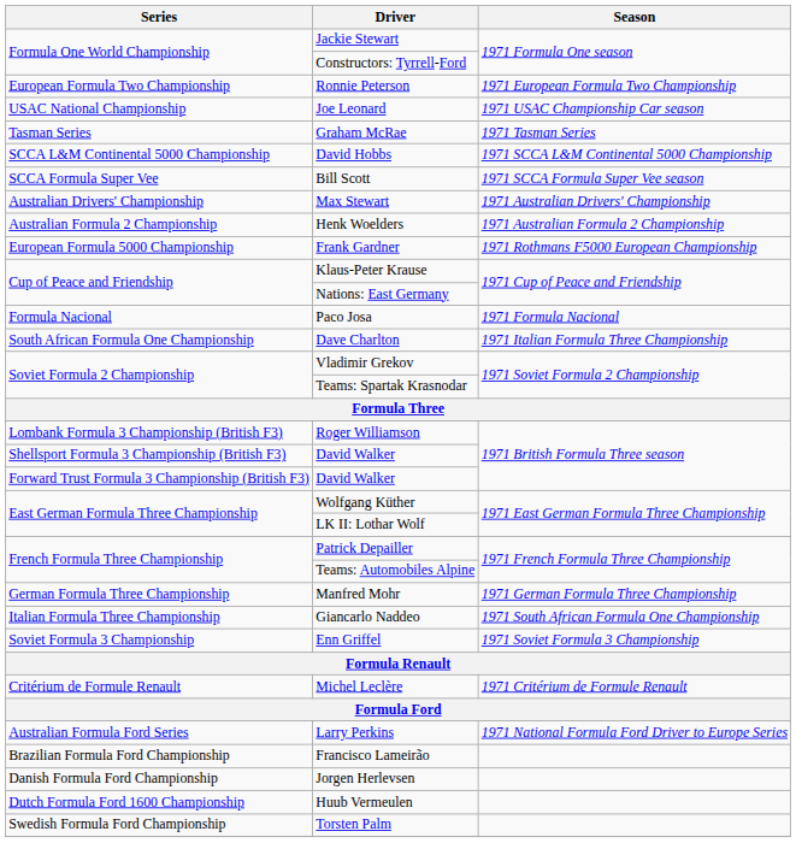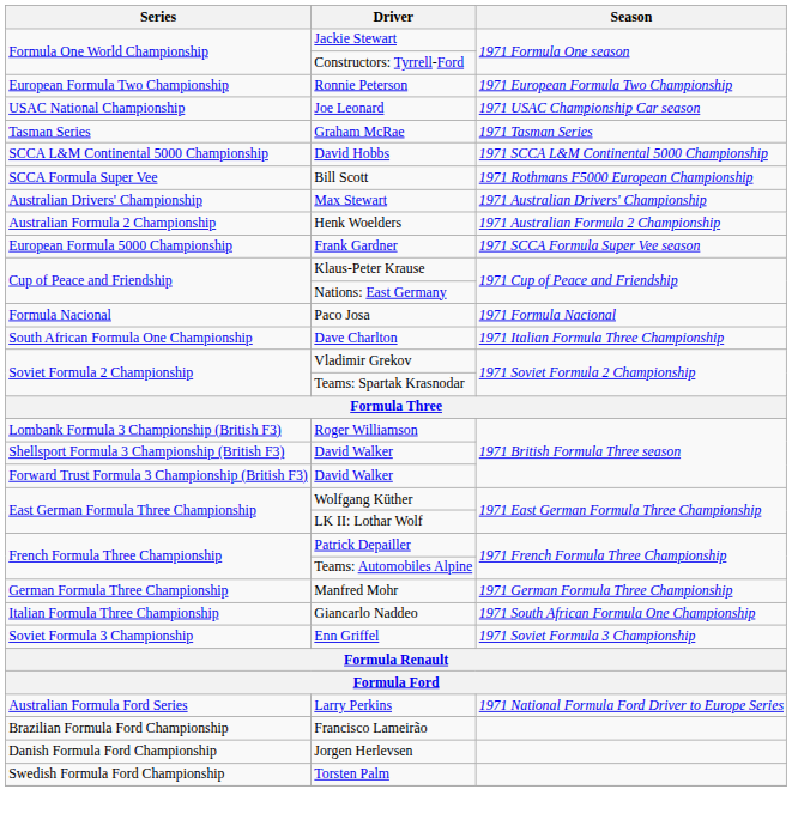Bill Scott | Season: 1971 SCCA Formula Super Vee season -> 1971 Rothmans F5000 European Championship
Frank Gardner | Season: 1971 Rothmans F5000 European Championship -> 1971 SCCA Formula Super Vee season
- row: Critérium de Formule Renault | Michel Leclère | 1971 Critérium de Formule Renault
- row: Dutch Formula Ford 1600 Championship | Huub Vermeulen
